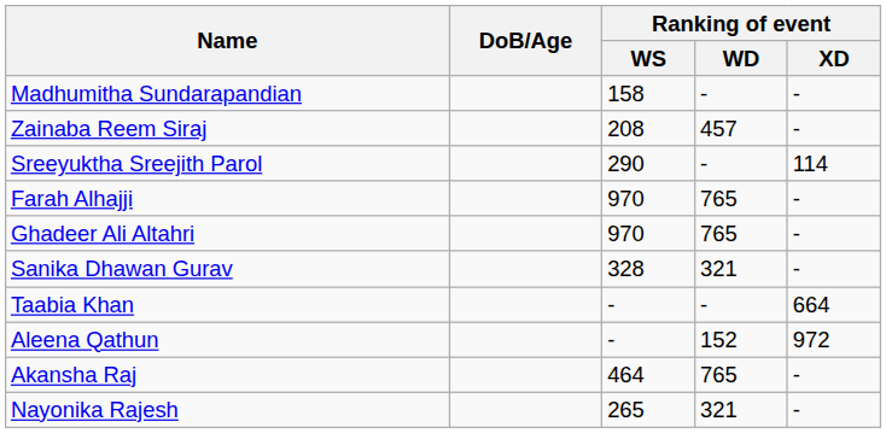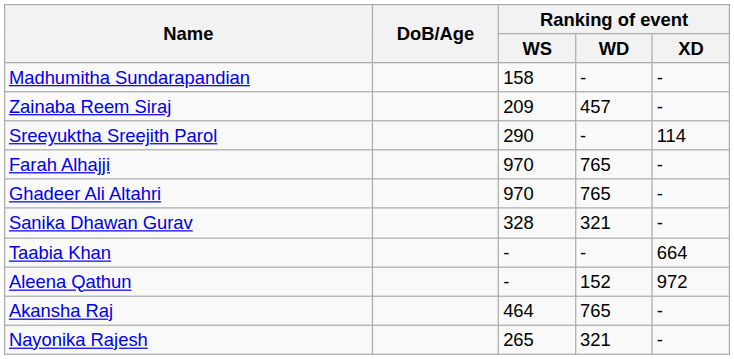Zainaba Reem Siraj | Ranking of event / WS: 208 -> 209
